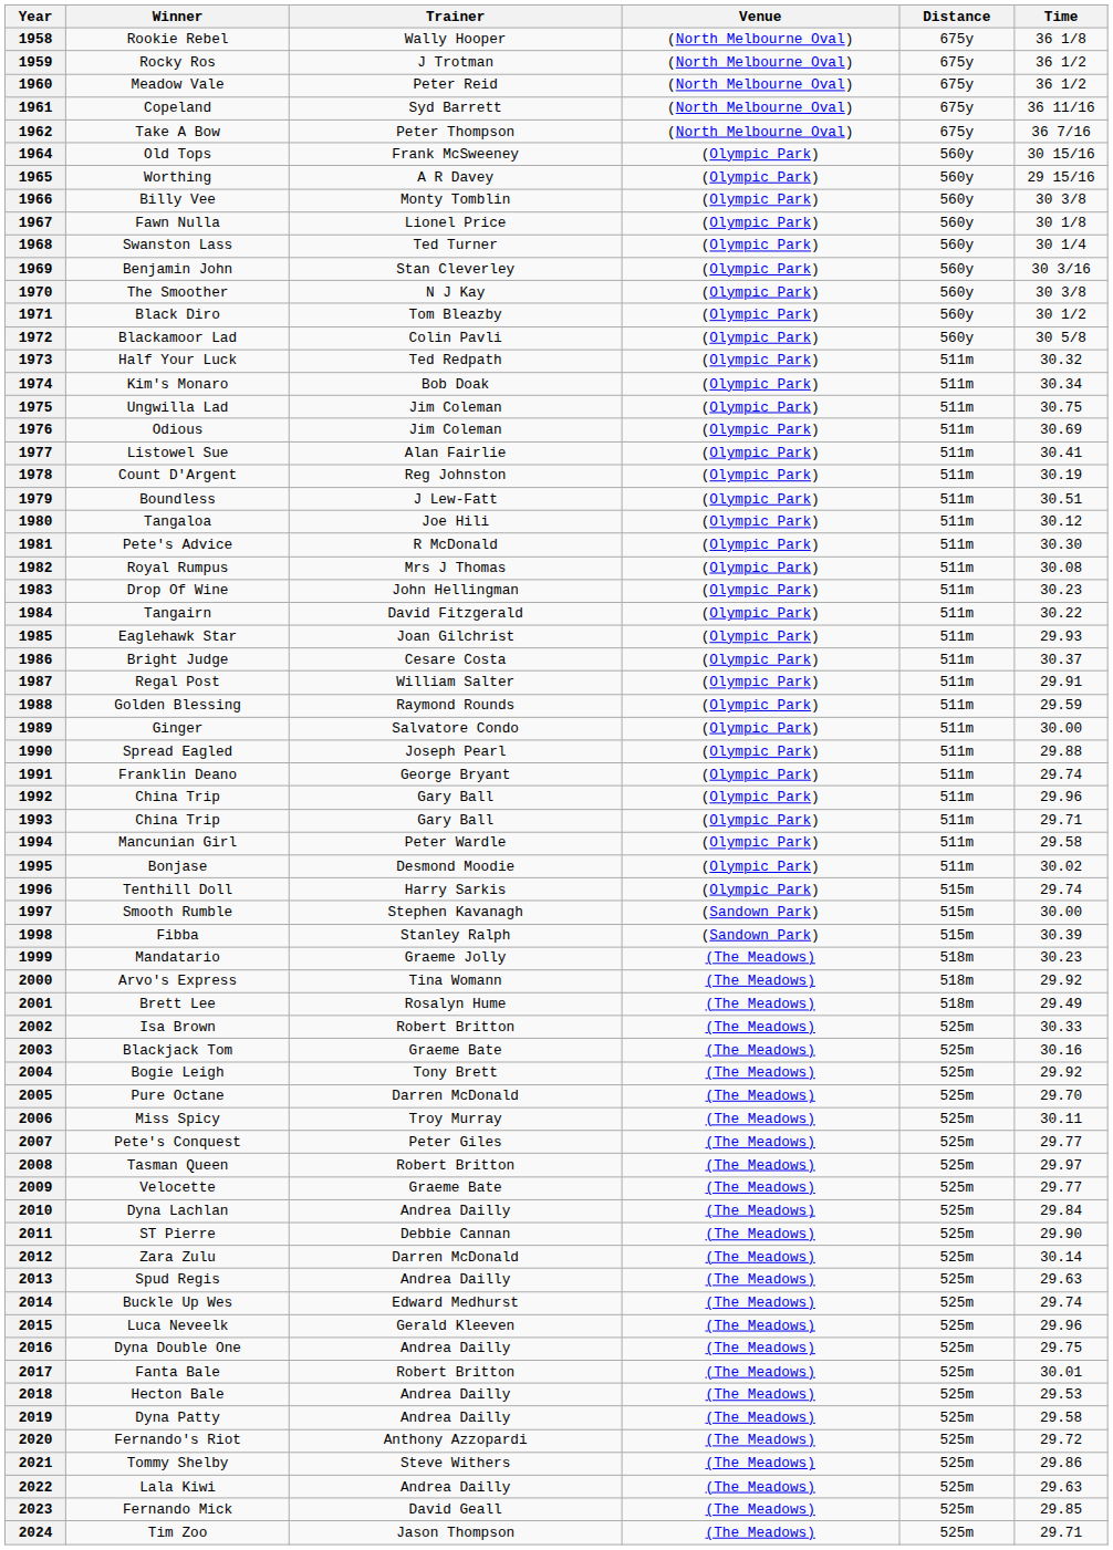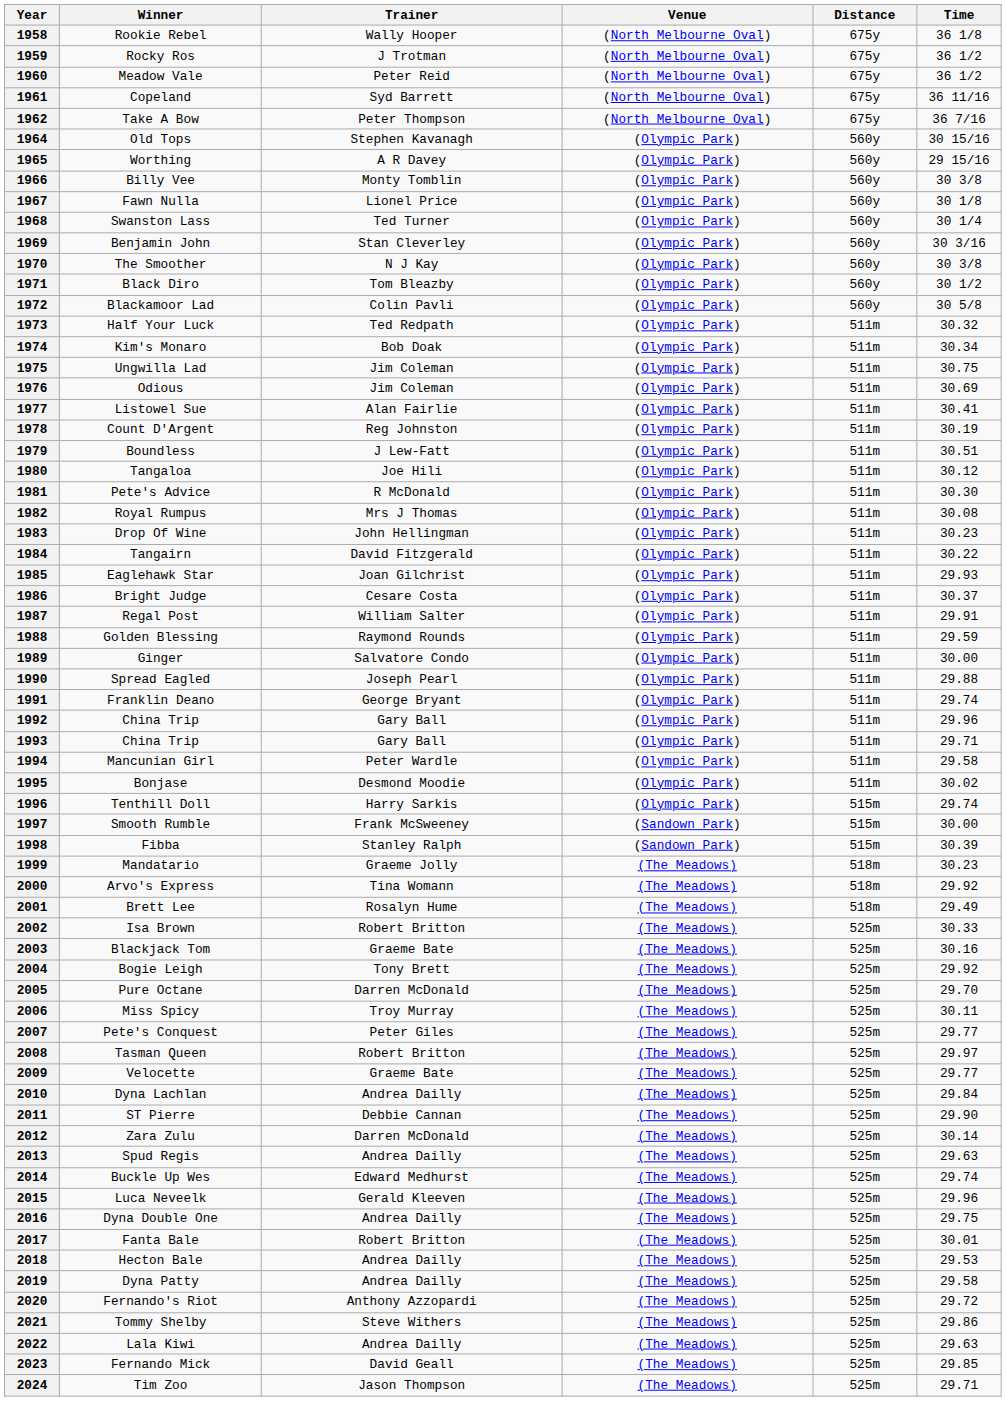1964 | Trainer: Frank McSweeney -> Stephen Kavanagh
1997 | Trainer: Stephen Kavanagh -> Frank McSweeney
